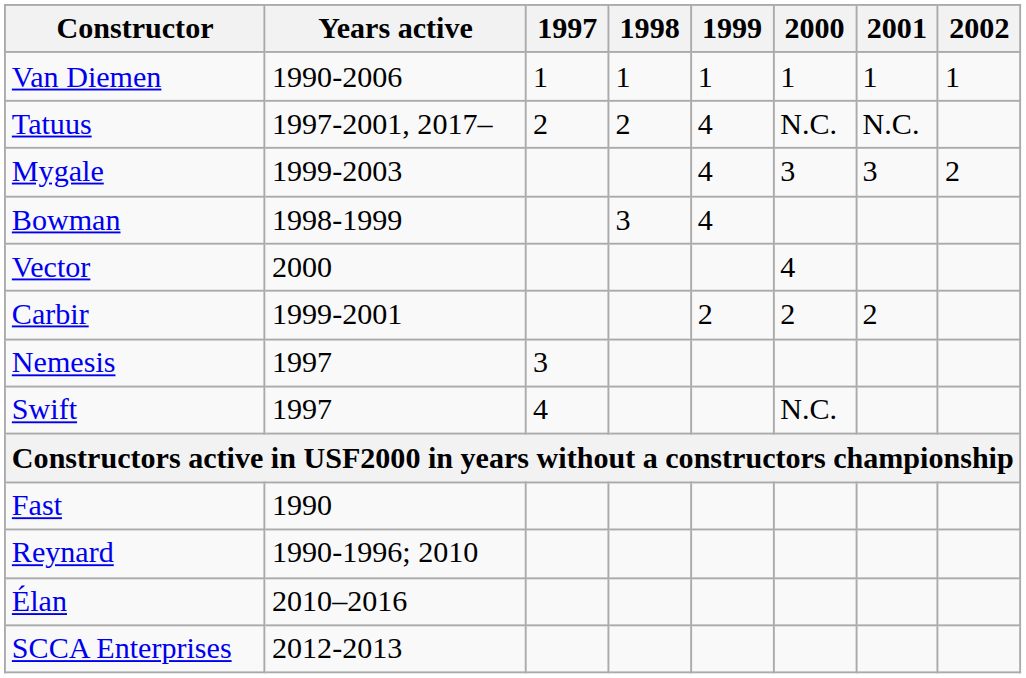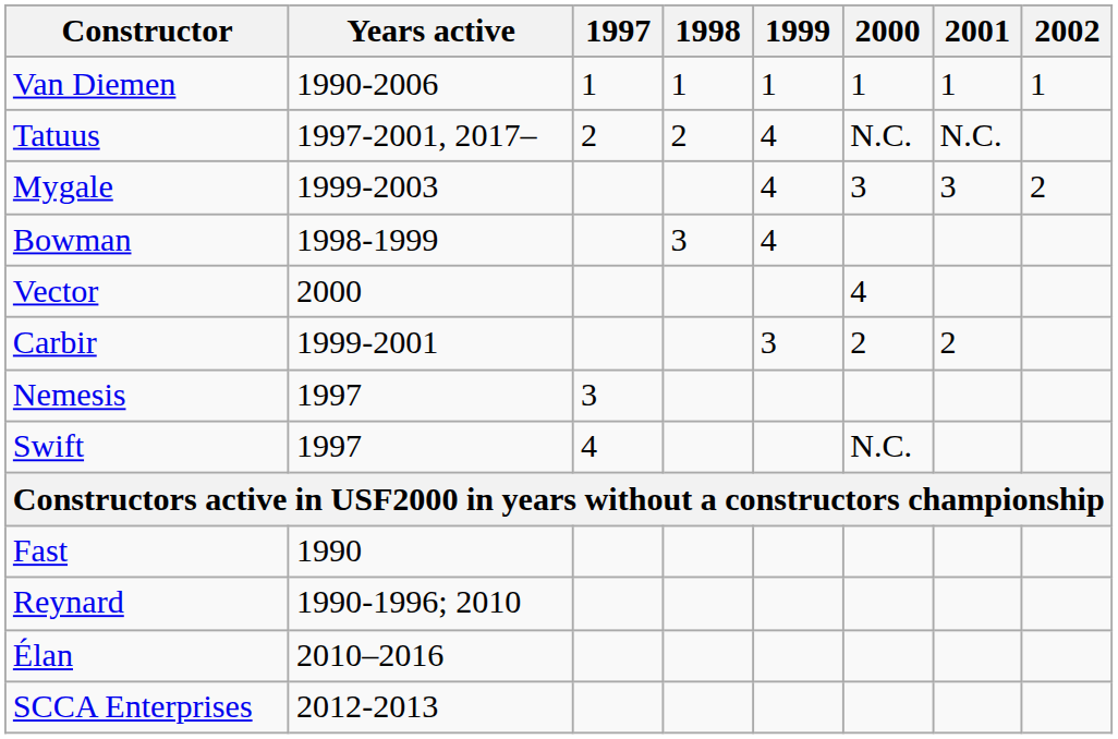Carbir | 1999: 2 -> 3
